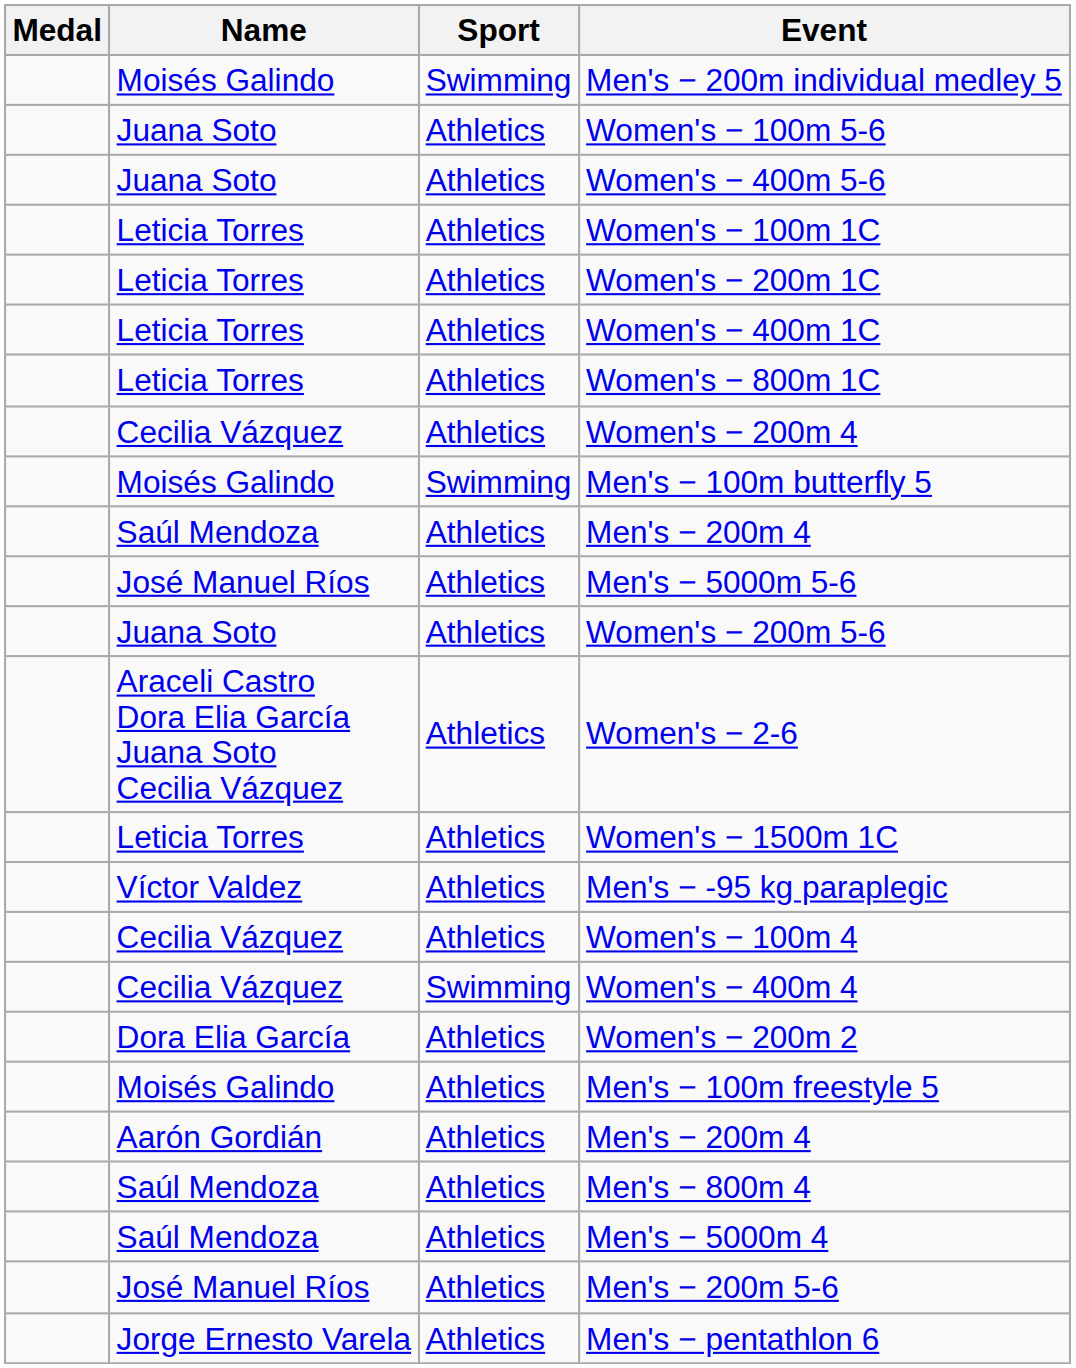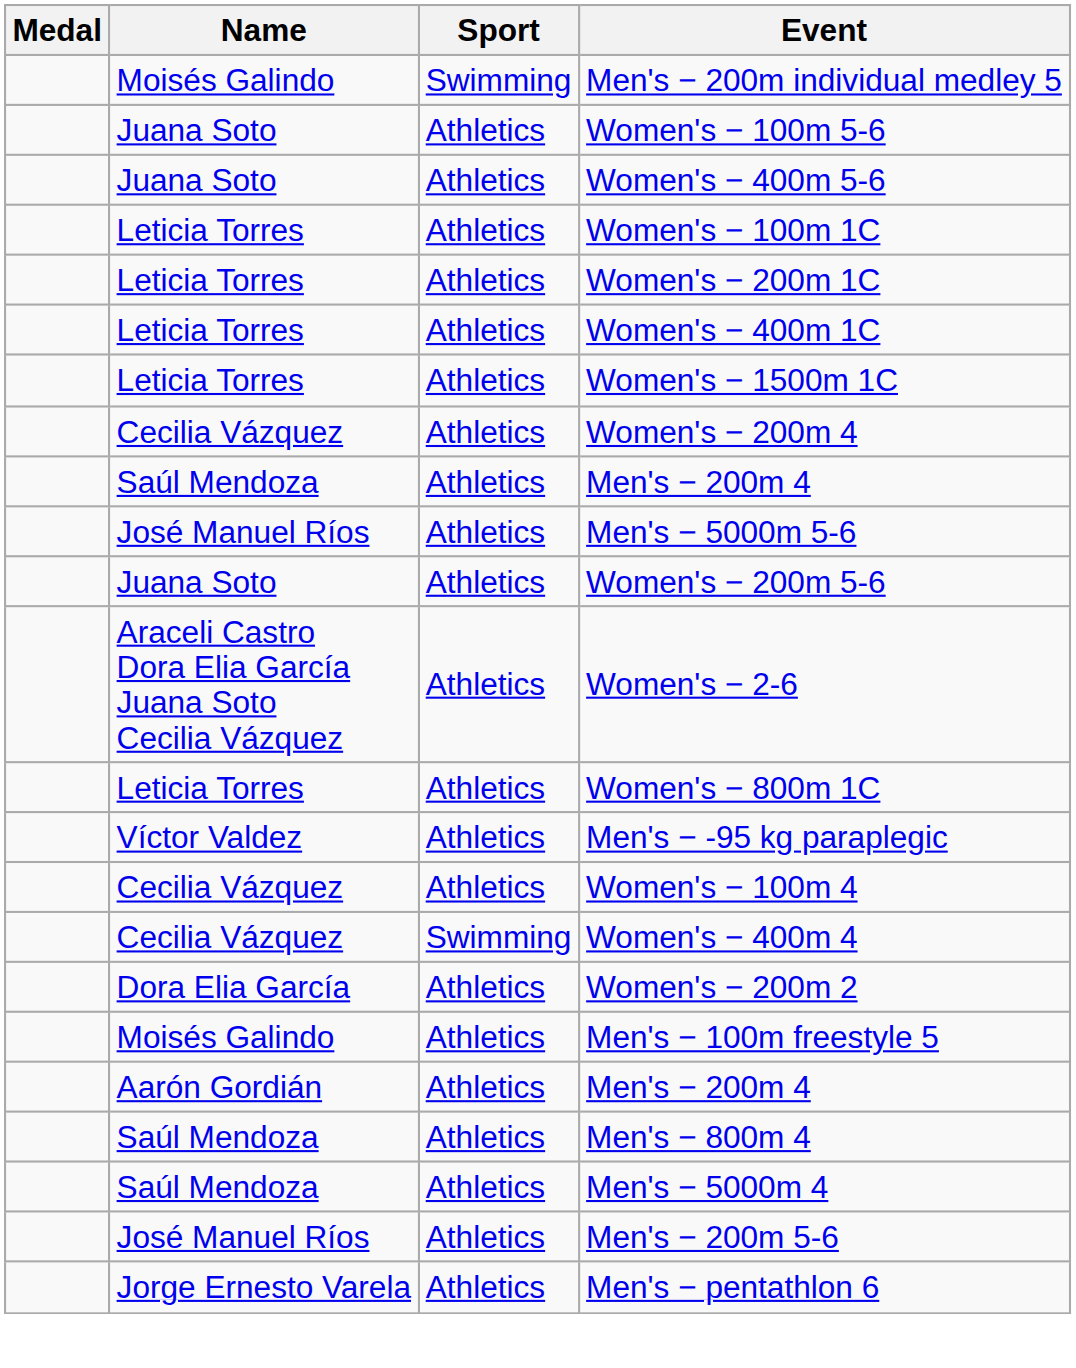rows swapped: Women's − 800m 1C <-> Women's − 1500m 1C
- row: Moisés Galindo | Swimming | Men's − 100m butterfly 5
